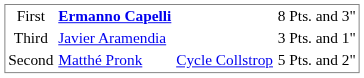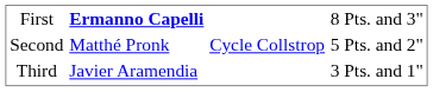rows swapped: Second <-> Third
